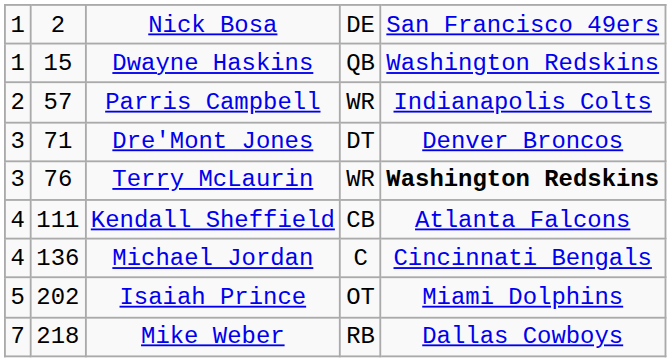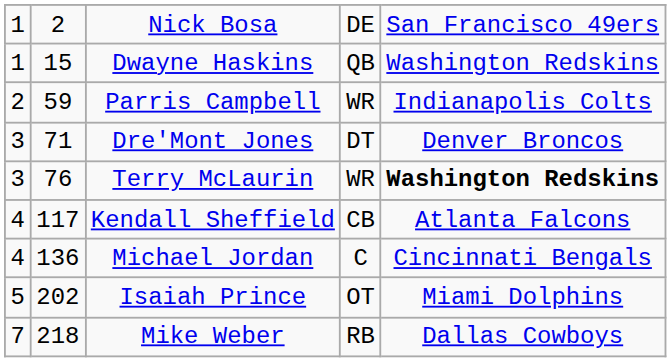Parris Campbell | column 2: 57 -> 59
Kendall Sheffield | column 2: 111 -> 117
